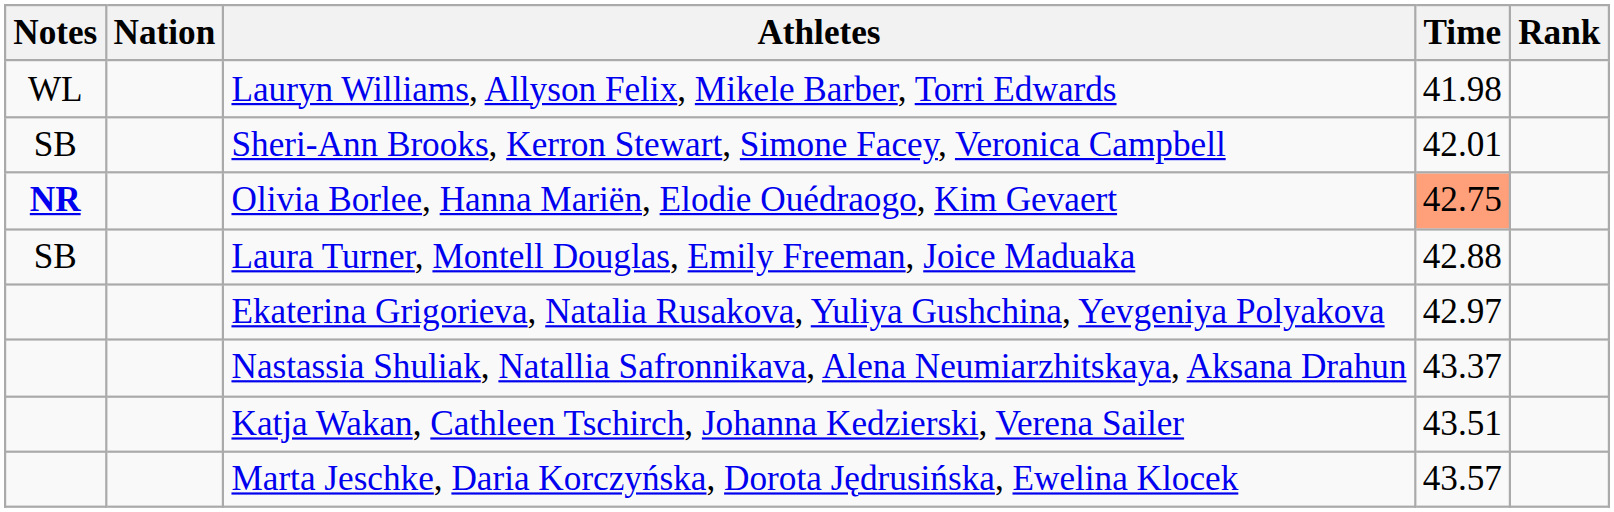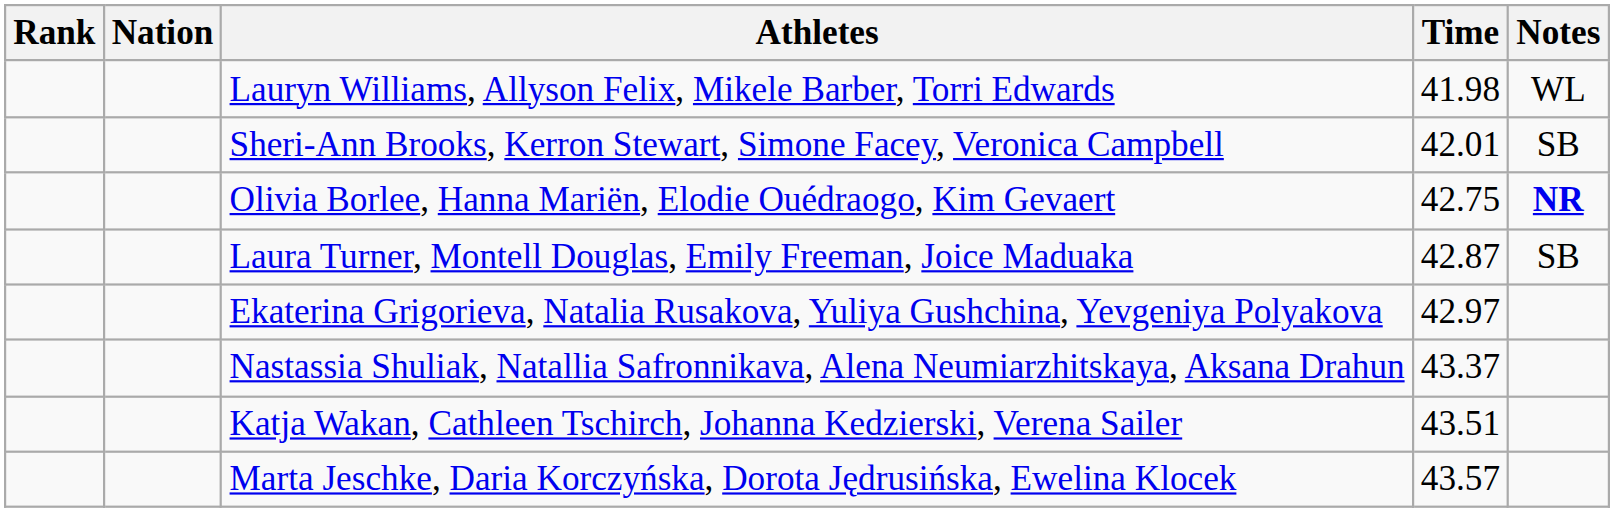columns swapped: Rank <-> Notes
Olivia Borlee, Hanna Mariën, Elodie Ouédraogo, Kim Gevaert | Time: lightsalmon background -> no background
Laura Turner, Montell Douglas, Emily Freeman, Joice Maduaka | Time: 42.88 -> 42.87
